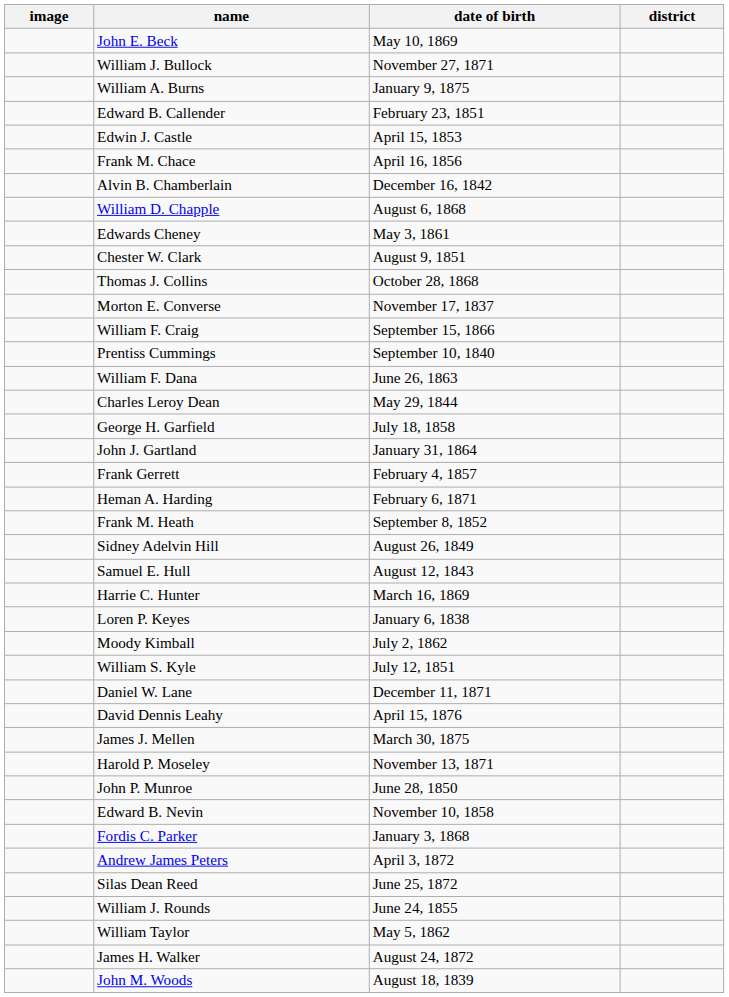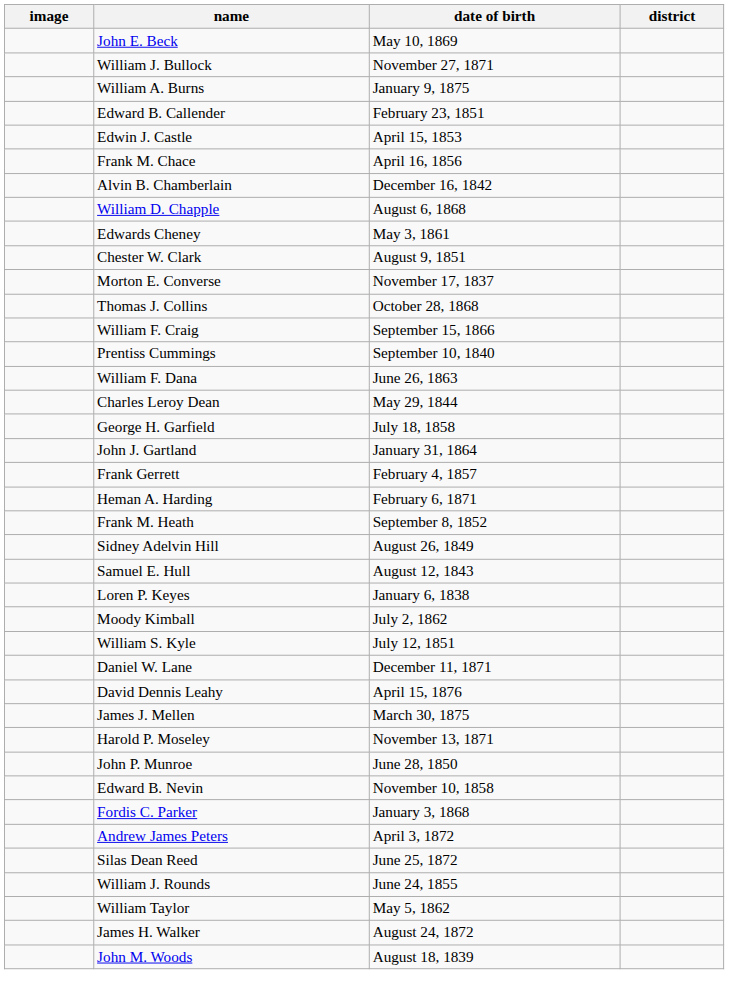rows swapped: Thomas J. Collins <-> Morton E. Converse
- row: Harrie C. Hunter | March 16, 1869
